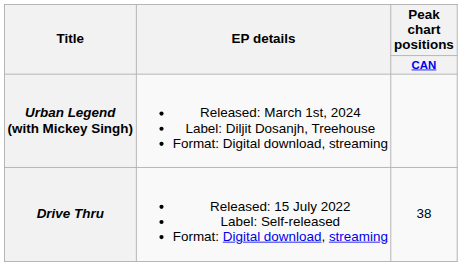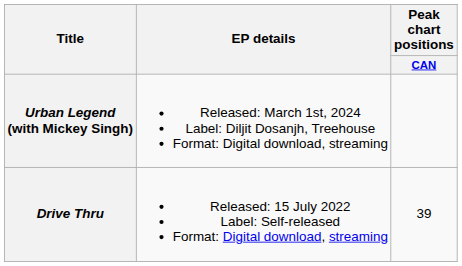Drive Thru | Peak chart positions / CAN: 38 -> 39
